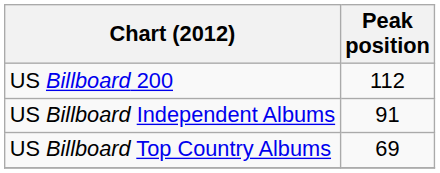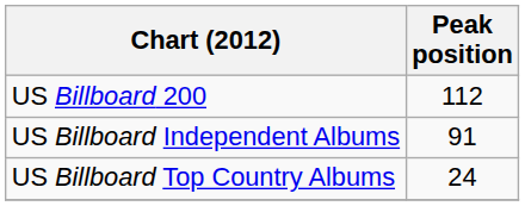US Billboard Top Country Albums | Peak position: 69 -> 24
